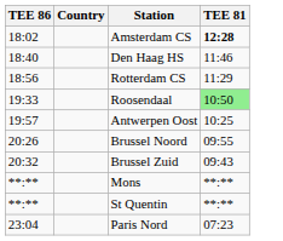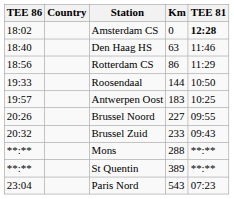+ column: Km | 0 | 63 | 86 | 144 | 183 | 227 | 233 | 288 | 389 | 543
Roosendaal | TEE 81: lightgreen background -> no background
